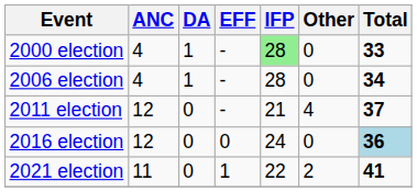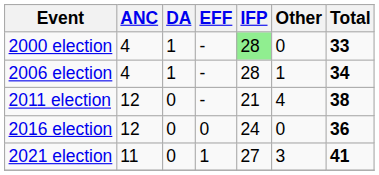2006 election | Other: 0 -> 1
2011 election | Total: 37 -> 38
2016 election | Total: lightblue background -> no background
2021 election | IFP: 22 -> 27
2021 election | Other: 2 -> 3
